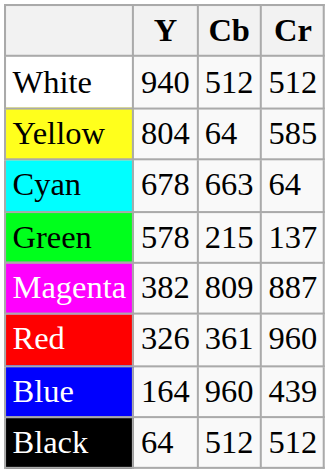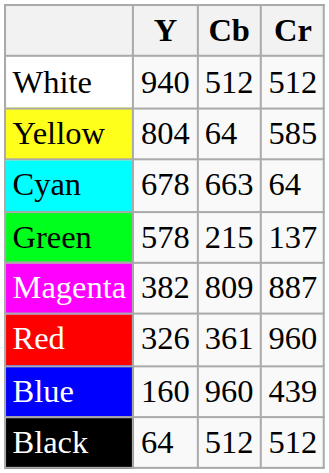Blue | Y: 164 -> 160
